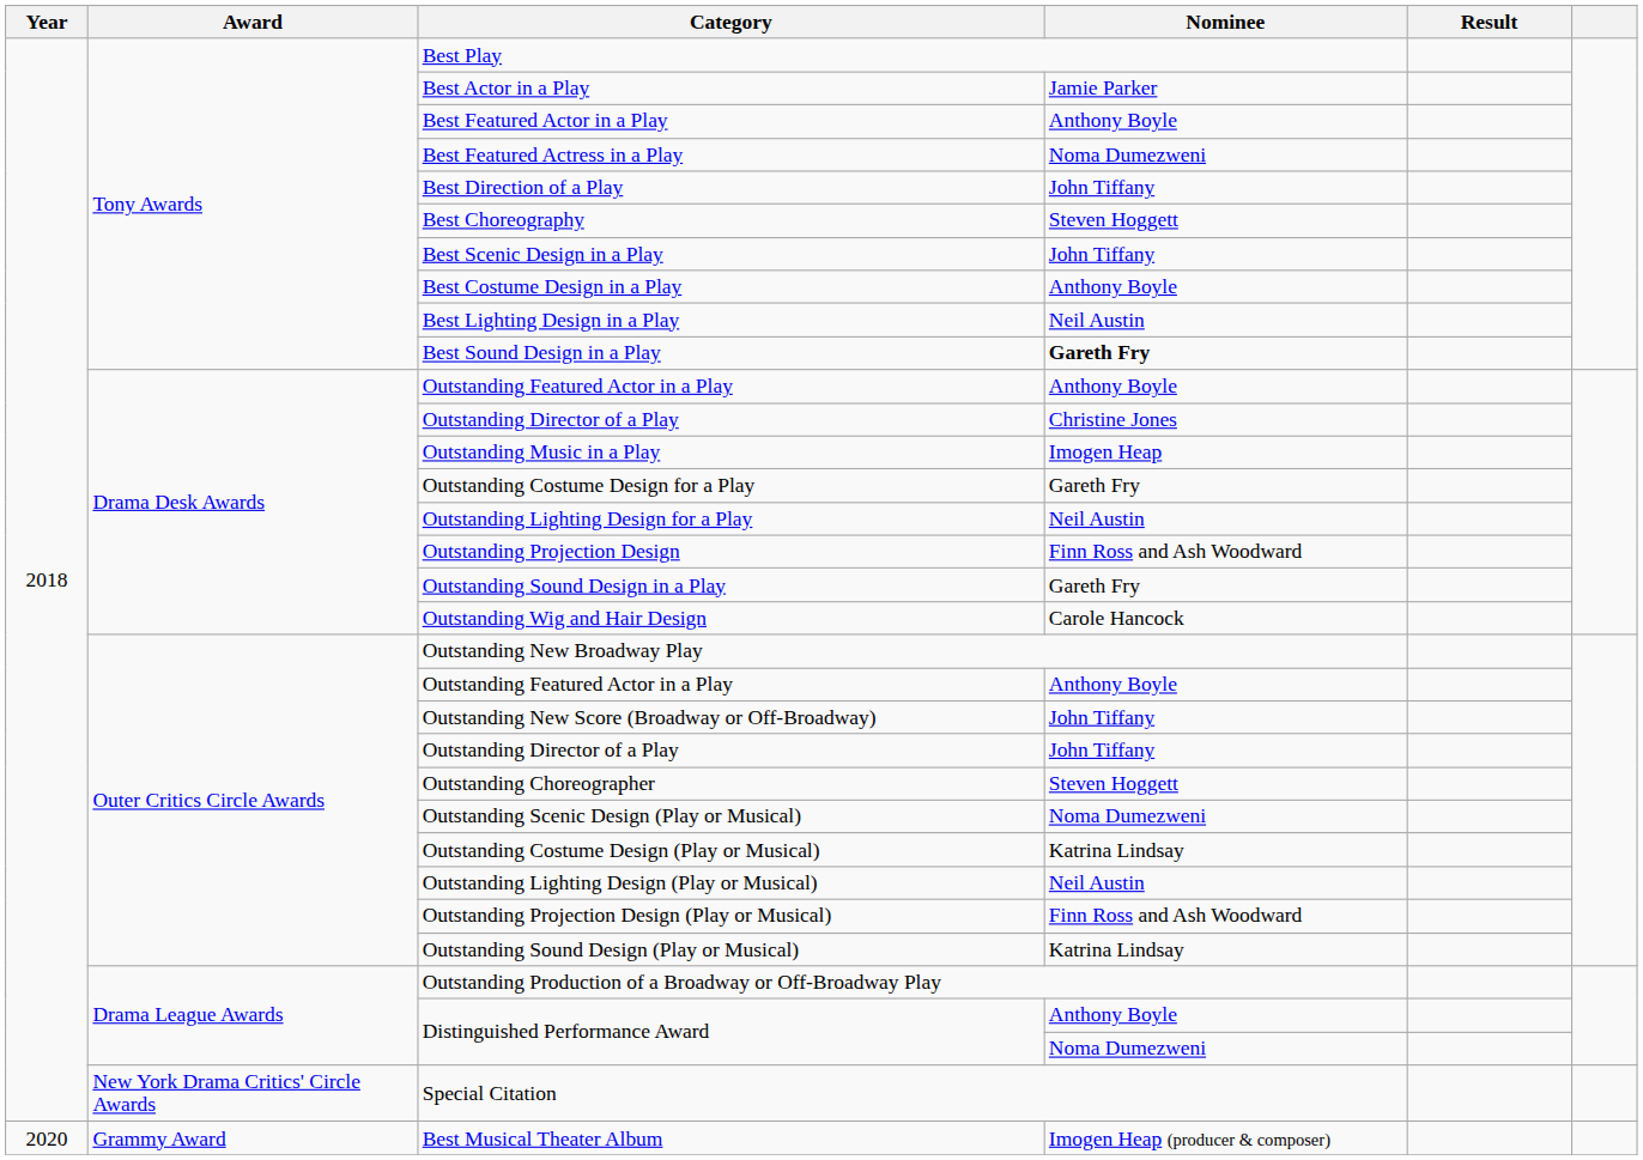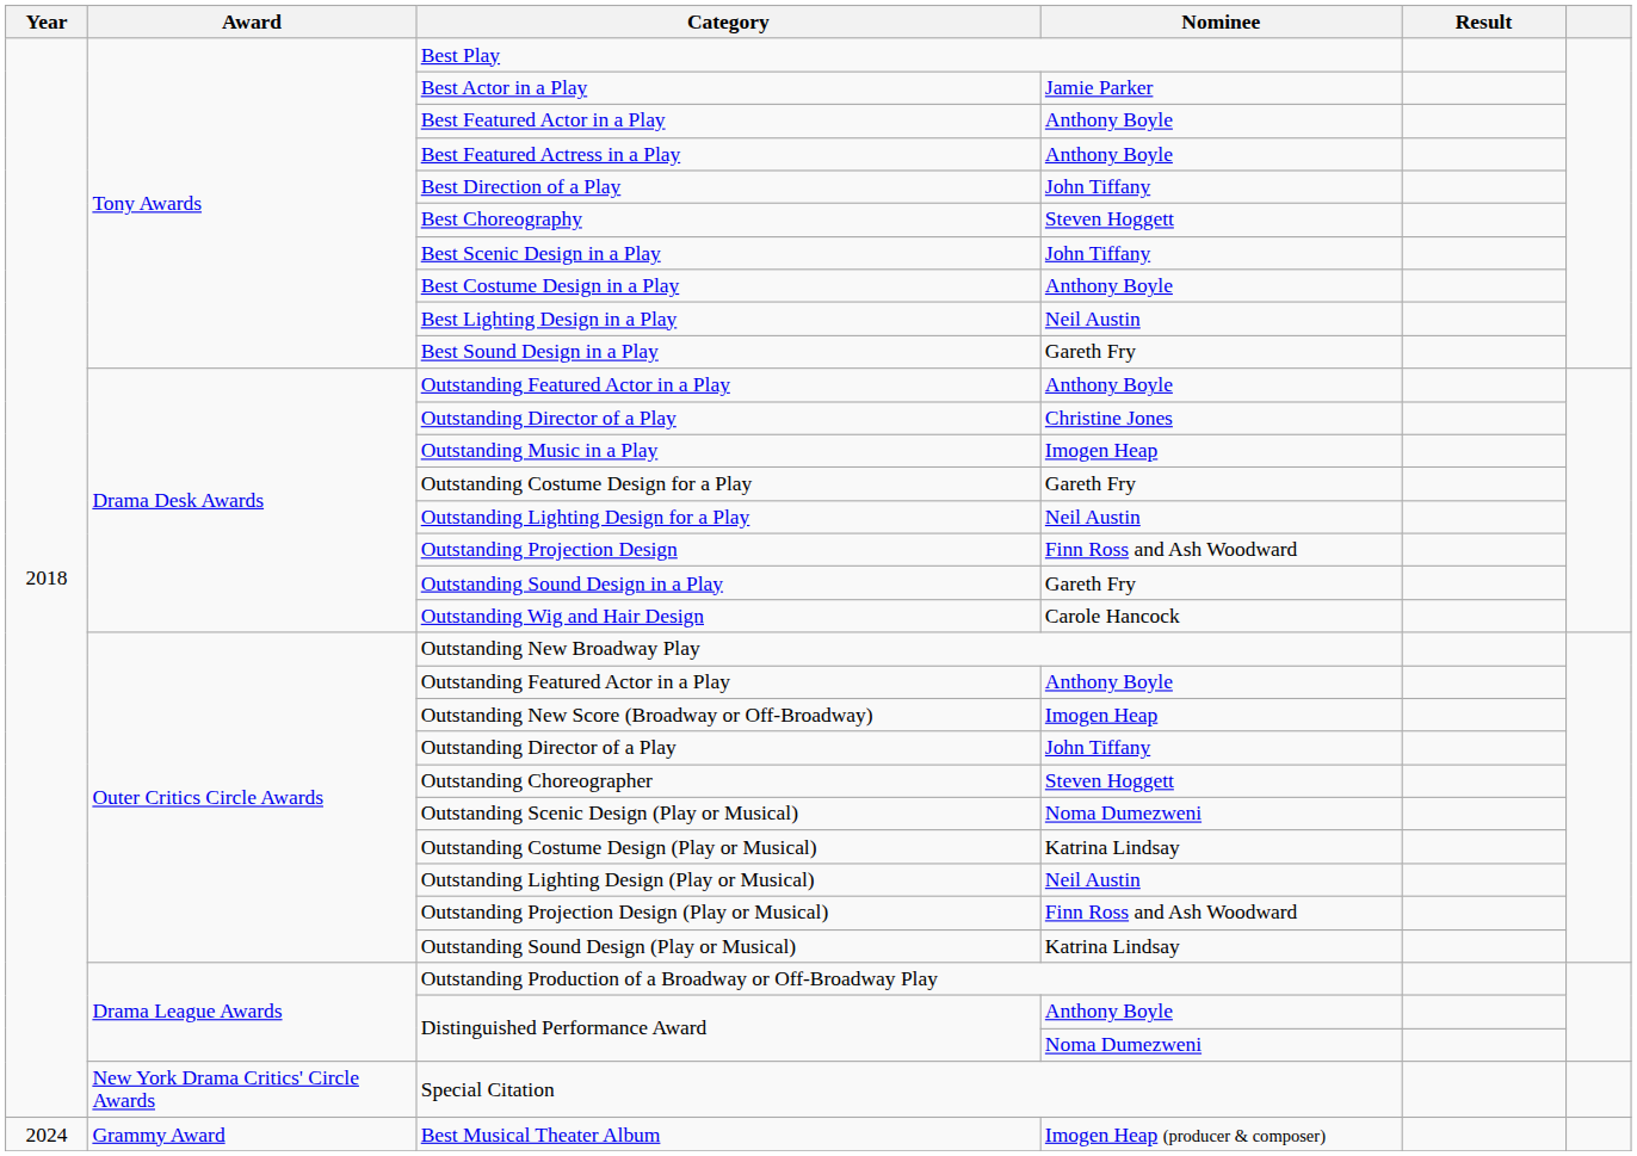Best Featured Actress in a Play | Nominee: Noma Dumezweni -> Anthony Boyle
Best Sound Design in a Play | Nominee: bold -> normal
Outstanding New Score (Broadway or Off-Broadway) | Nominee: John Tiffany -> Imogen Heap
Best Musical Theater Album | Year: 2020 -> 2024
